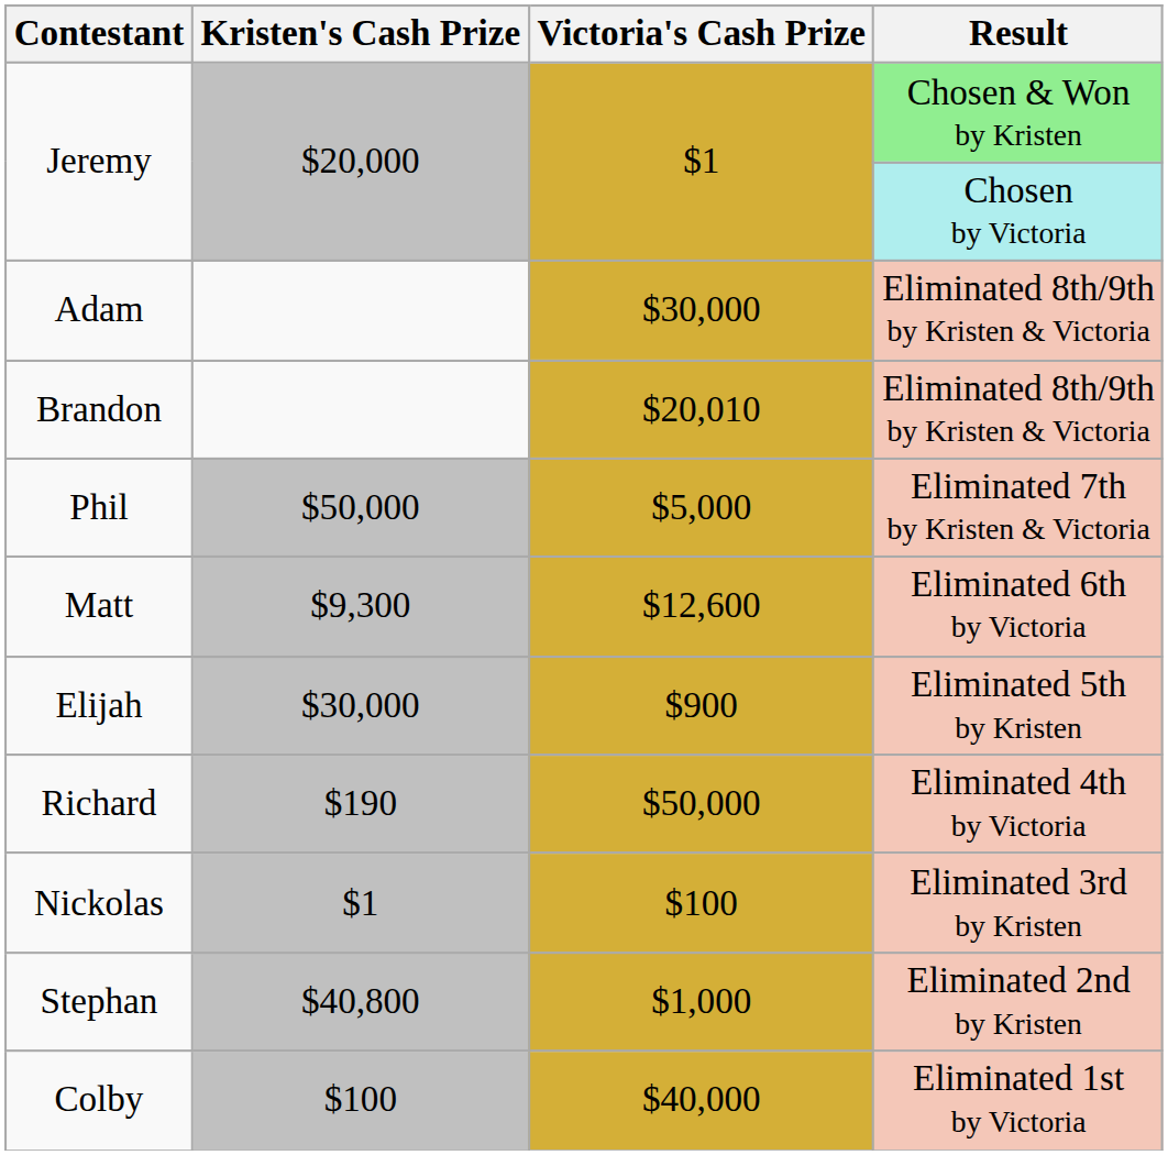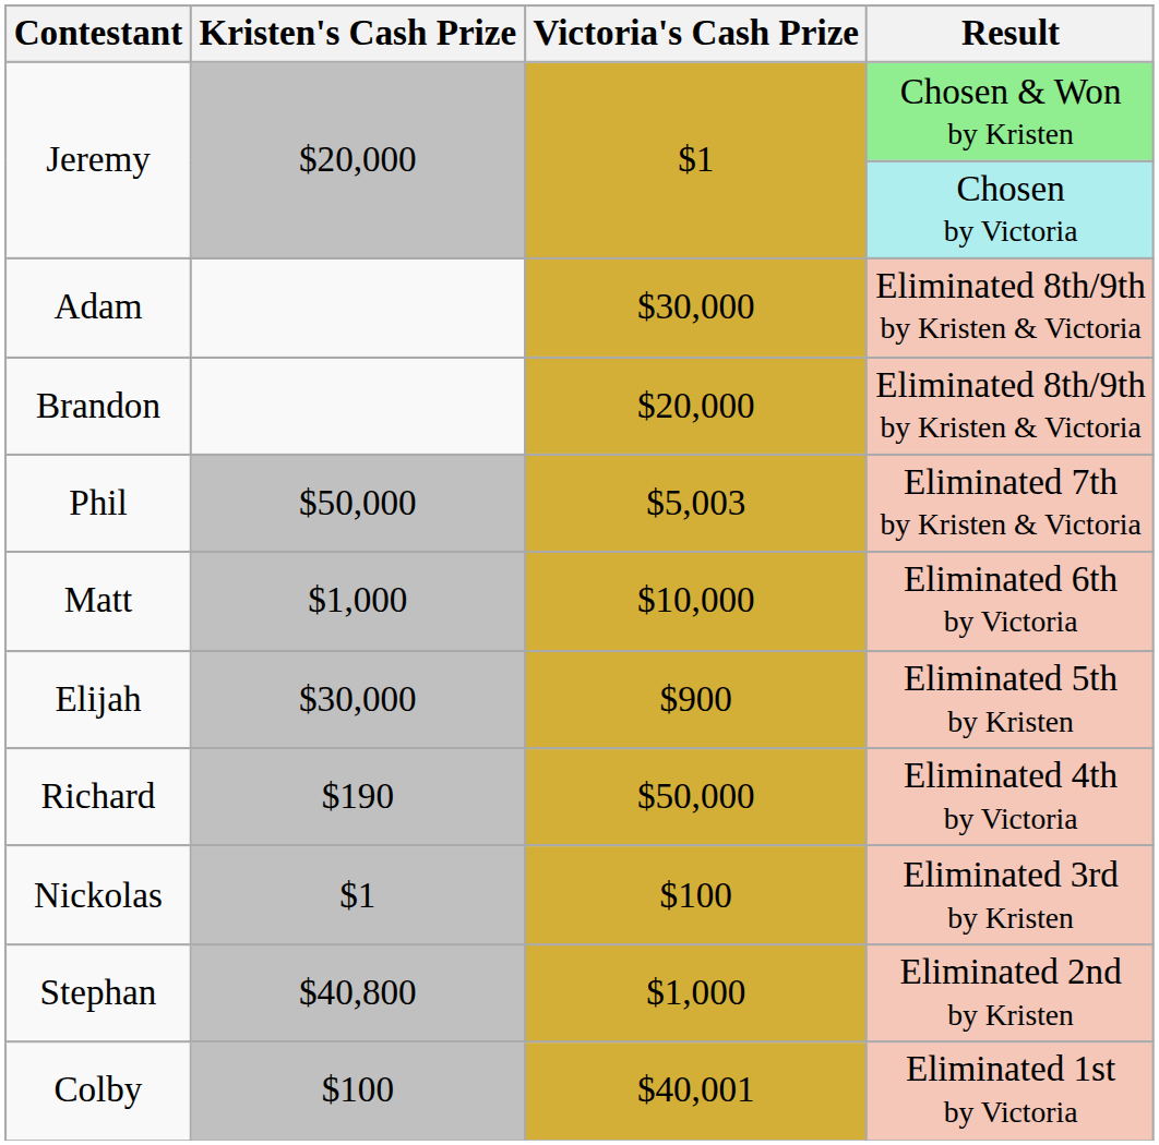Brandon | Victoria's Cash Prize: $20,010 -> $20,000
Phil | Victoria's Cash Prize: $5,000 -> $5,003
Matt | Kristen's Cash Prize: $9,300 -> $1,000
Matt | Victoria's Cash Prize: $12,600 -> $10,000
Colby | Victoria's Cash Prize: $40,000 -> $40,001
